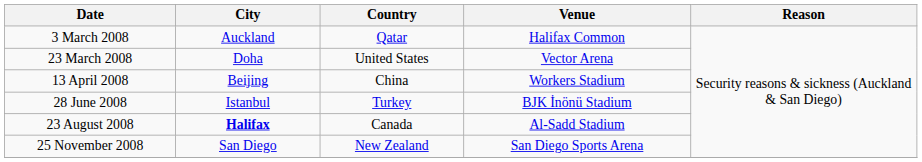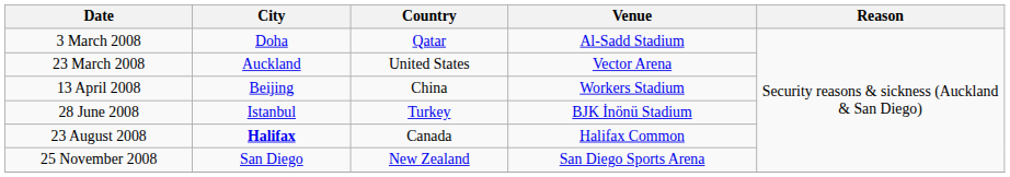3 March 2008 | City: Auckland -> Doha
3 March 2008 | Venue: Halifax Common -> Al-Sadd Stadium
23 March 2008 | City: Doha -> Auckland
23 August 2008 | Venue: Al-Sadd Stadium -> Halifax Common
